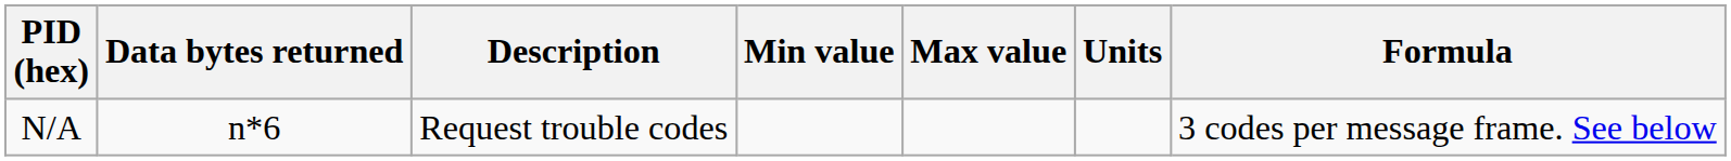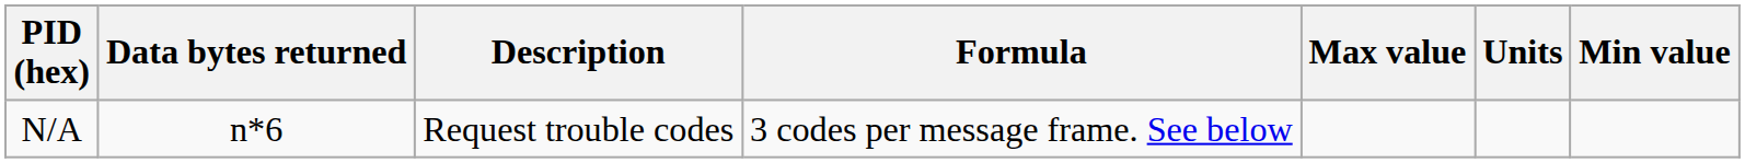columns swapped: Min value <-> Formula
